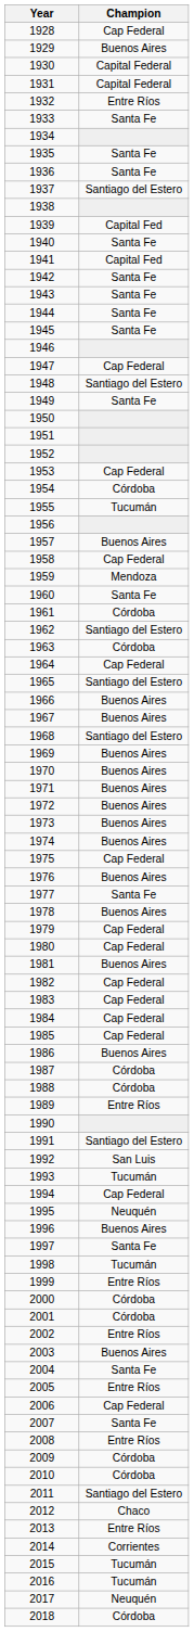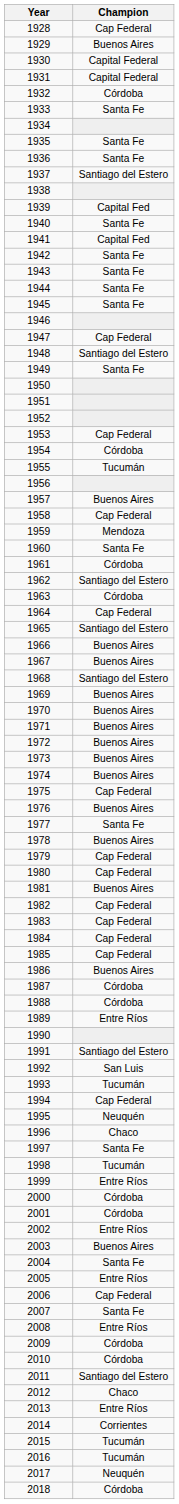1932 | Champion: Entre Ríos -> Córdoba
1996 | Champion: Buenos Aires -> Chaco
